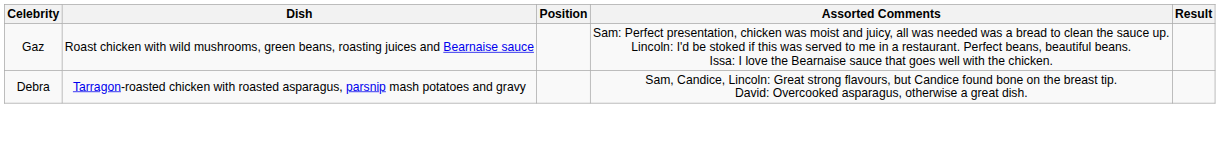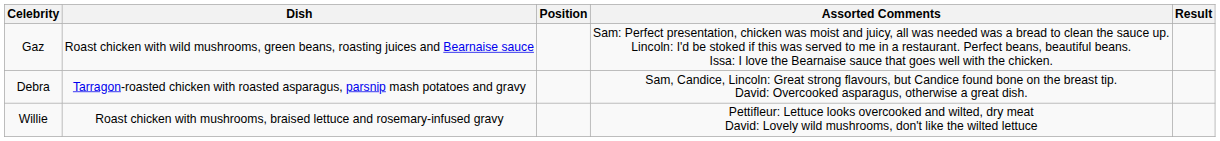+ row: Willie | Roast chicken with mushrooms, braised lettuce and rosemary-infused gravy | Pettifleur: Lettuce looks overcooked and wilted, dry meat David: Lovely wild mushrooms, don't like the wilted lettuce
